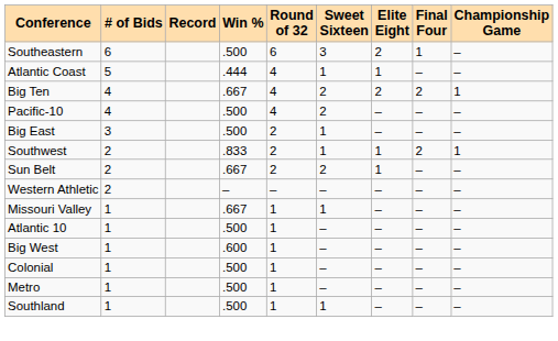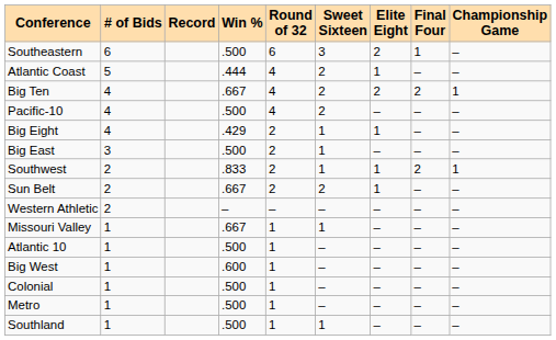Atlantic Coast | Sweet Sixteen: 1 -> 2
+ row: Big Eight | 4 | .429 | 2 | 1 | 1 | – | –
